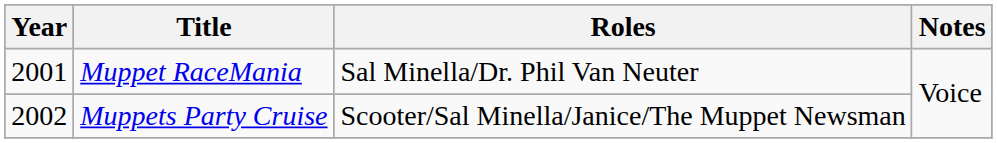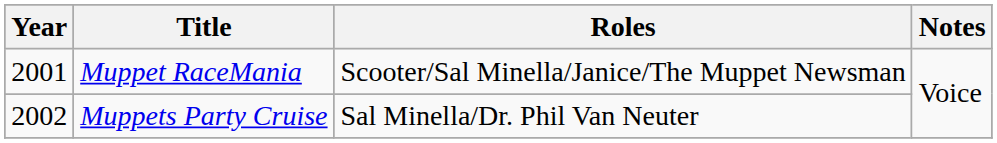Muppet RaceMania | Roles: Sal Minella/Dr. Phil Van Neuter -> Scooter/Sal Minella/Janice/The Muppet Newsman
Muppets Party Cruise | Roles: Scooter/Sal Minella/Janice/The Muppet Newsman -> Sal Minella/Dr. Phil Van Neuter
